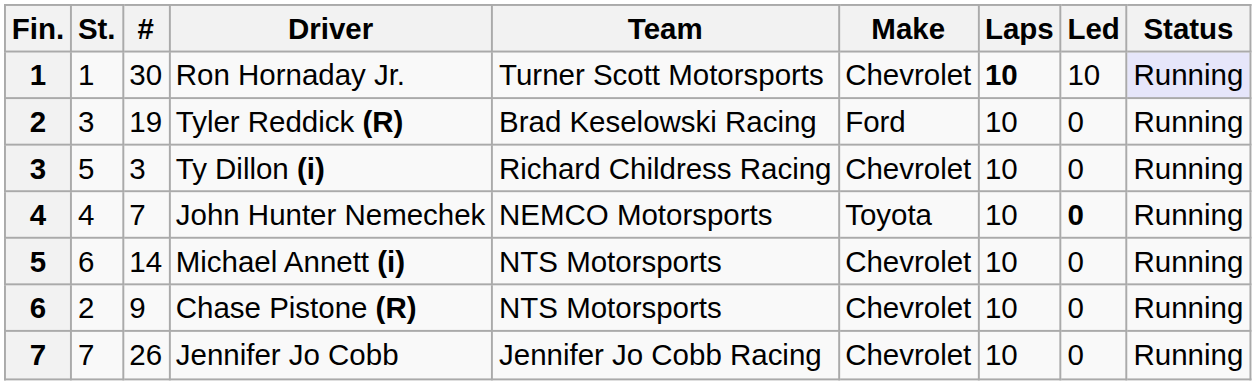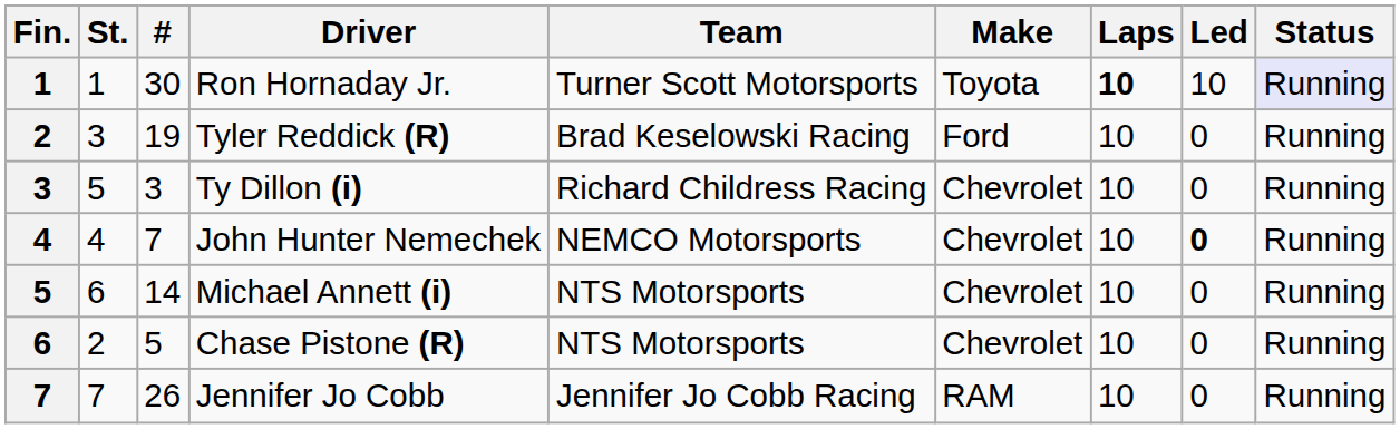Ron Hornaday Jr. | Make: Chevrolet -> Toyota
John Hunter Nemechek | Make: Toyota -> Chevrolet
Chase Pistone (R) | #: 9 -> 5
Jennifer Jo Cobb | Make: Chevrolet -> RAM
